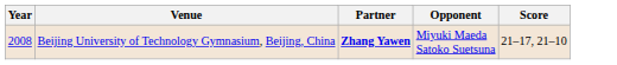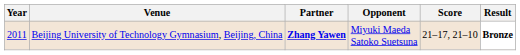+ column: Result | Bronze
Beijing University of Technology Gymnasium, Beijing, China | Year: 2008 -> 2011
